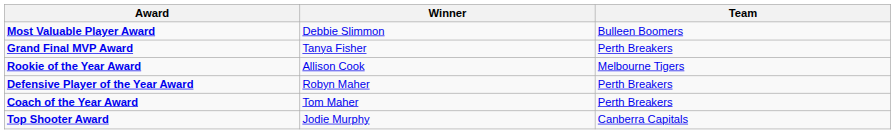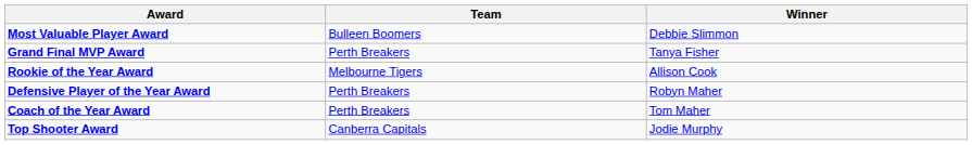columns swapped: Winner <-> Team
